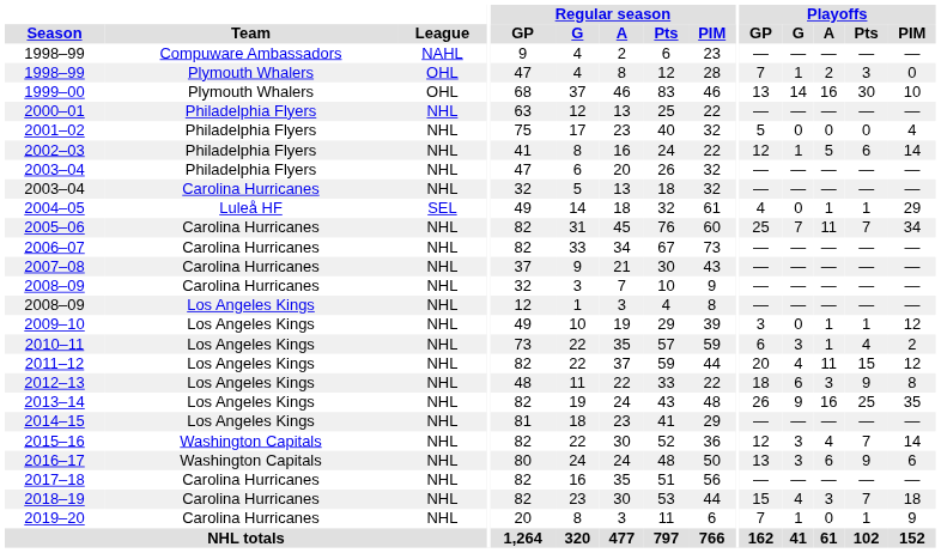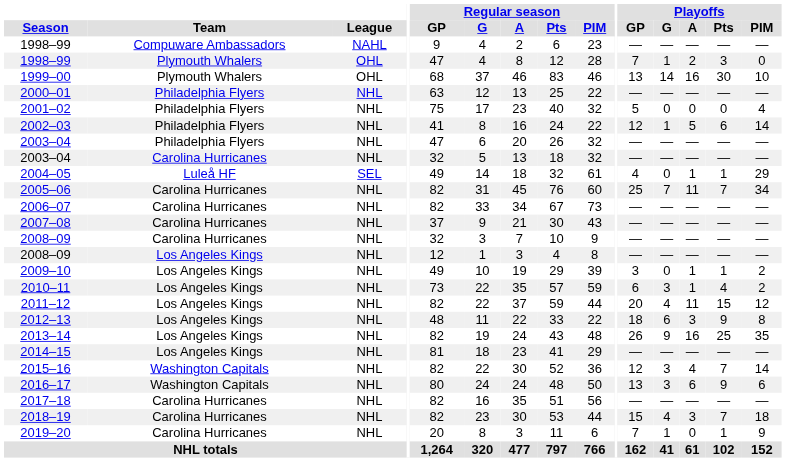2009–10 | Playoffs / PIM: 12 -> 2
